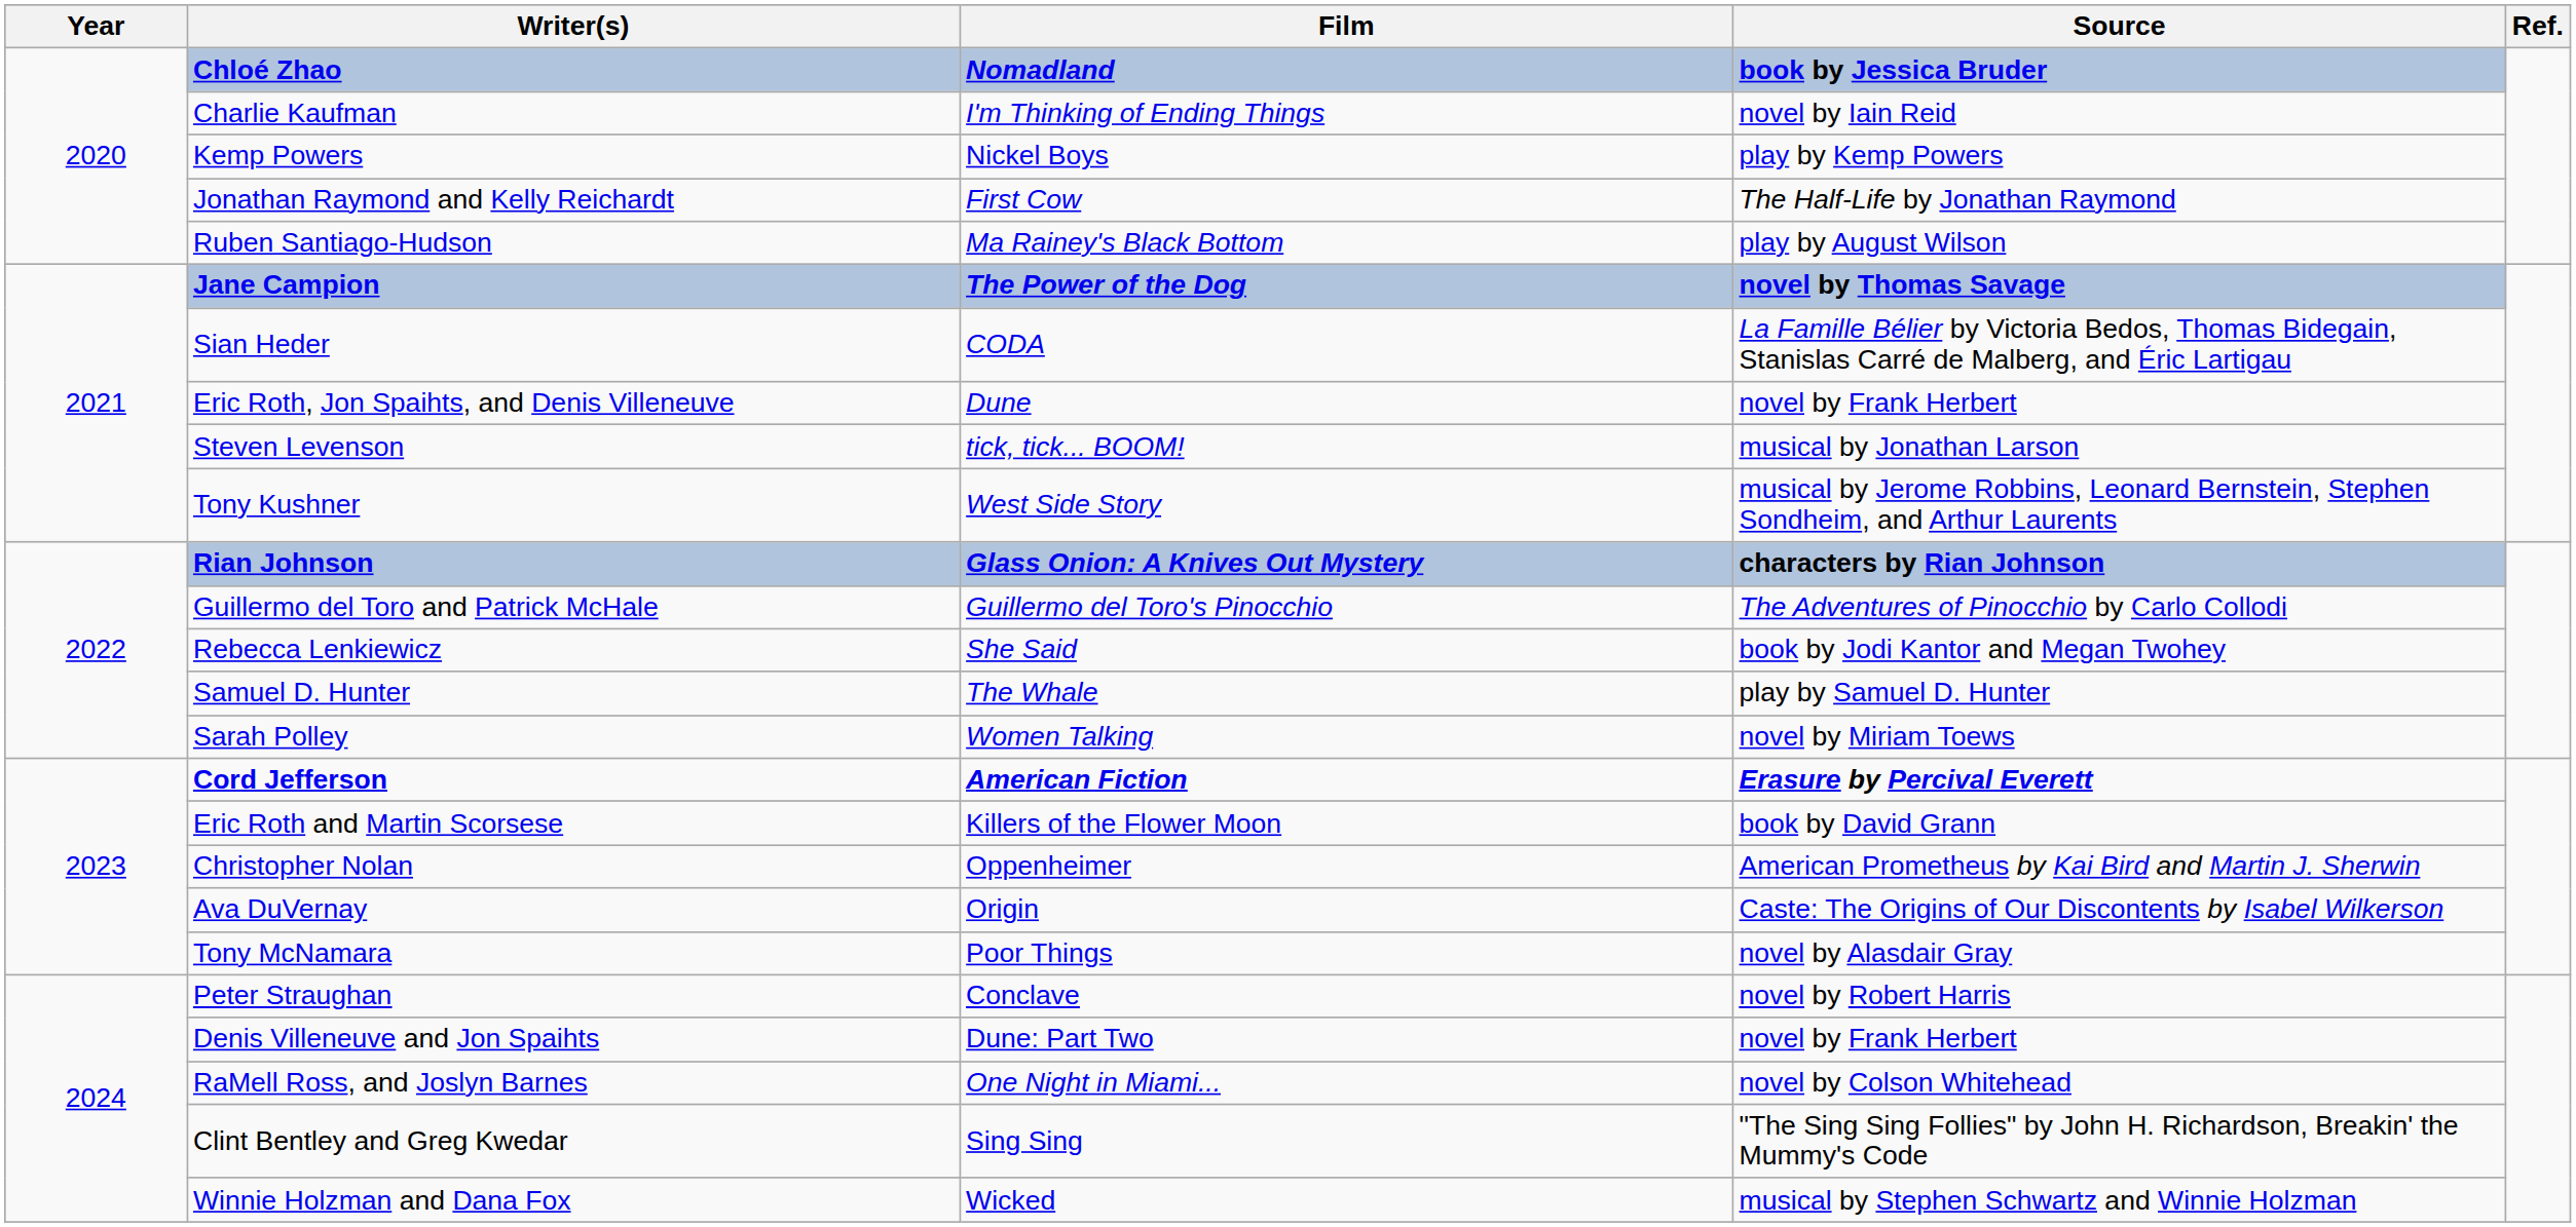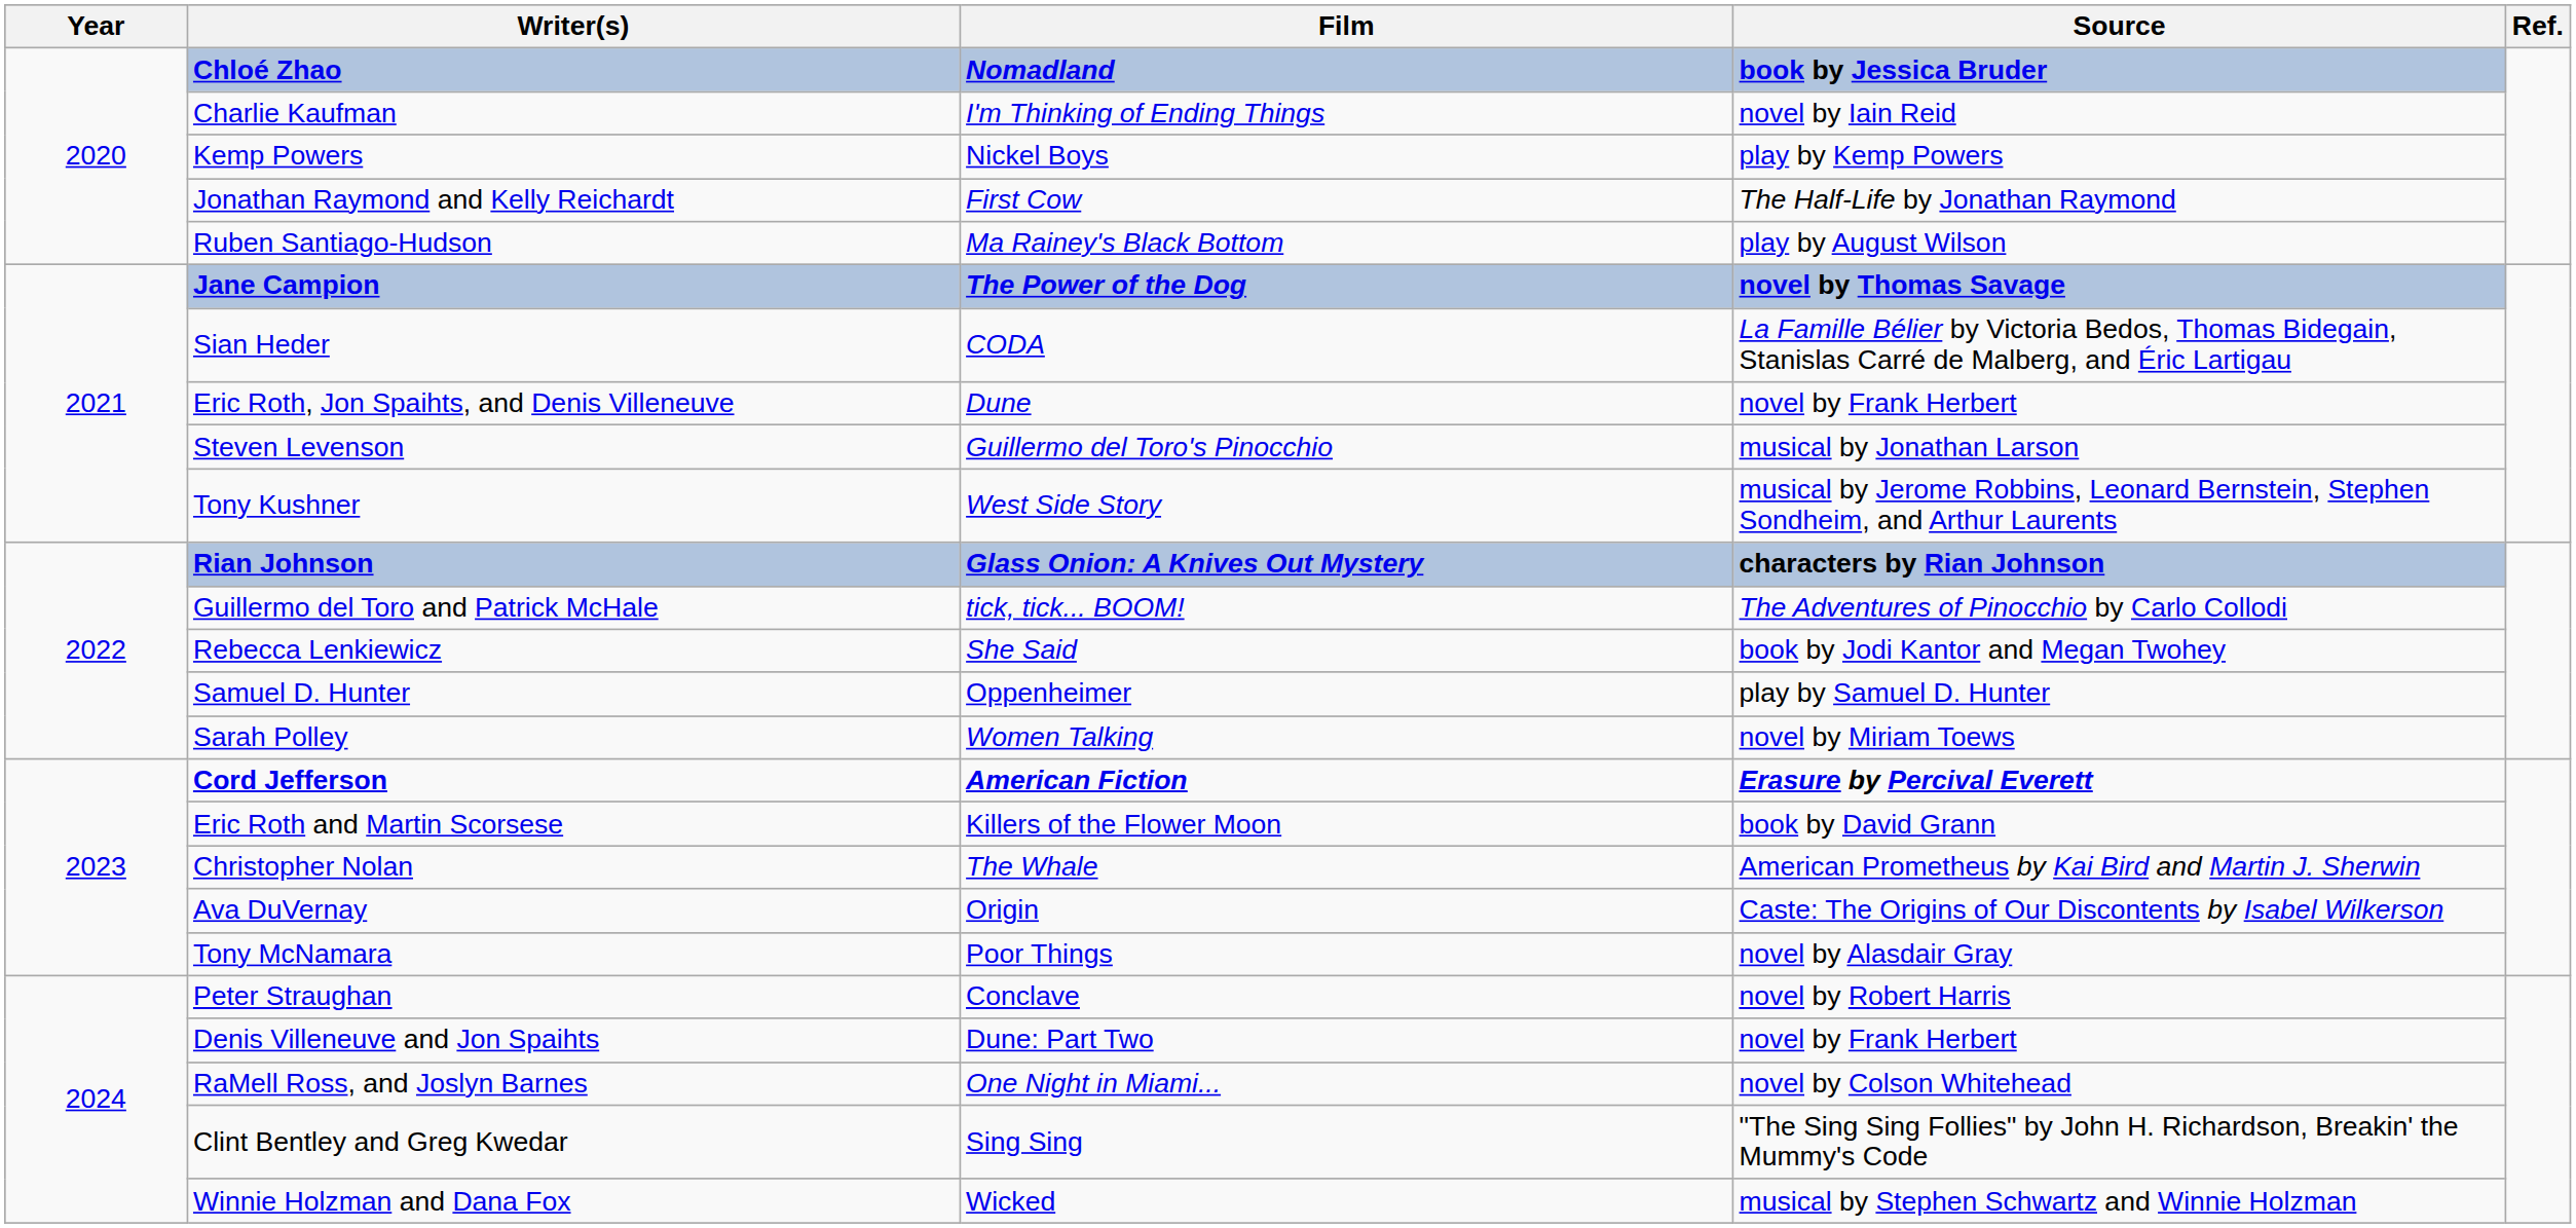Steven Levenson | Film: tick, tick... BOOM! -> Guillermo del Toro's Pinocchio
Guillermo del Toro and Patrick McHale | Film: Guillermo del Toro's Pinocchio -> tick, tick... BOOM!
Samuel D. Hunter | Film: The Whale -> Oppenheimer
Christopher Nolan | Film: Oppenheimer -> The Whale
